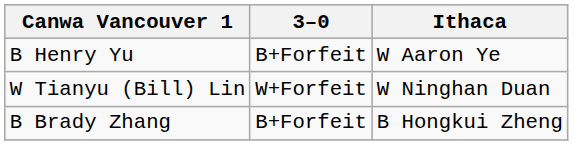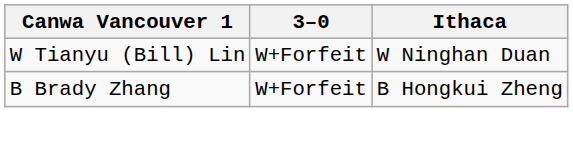- row: B Henry Yu | B+Forfeit | W Aaron Ye
B Brady Zhang | 3–0: B+Forfeit -> W+Forfeit
